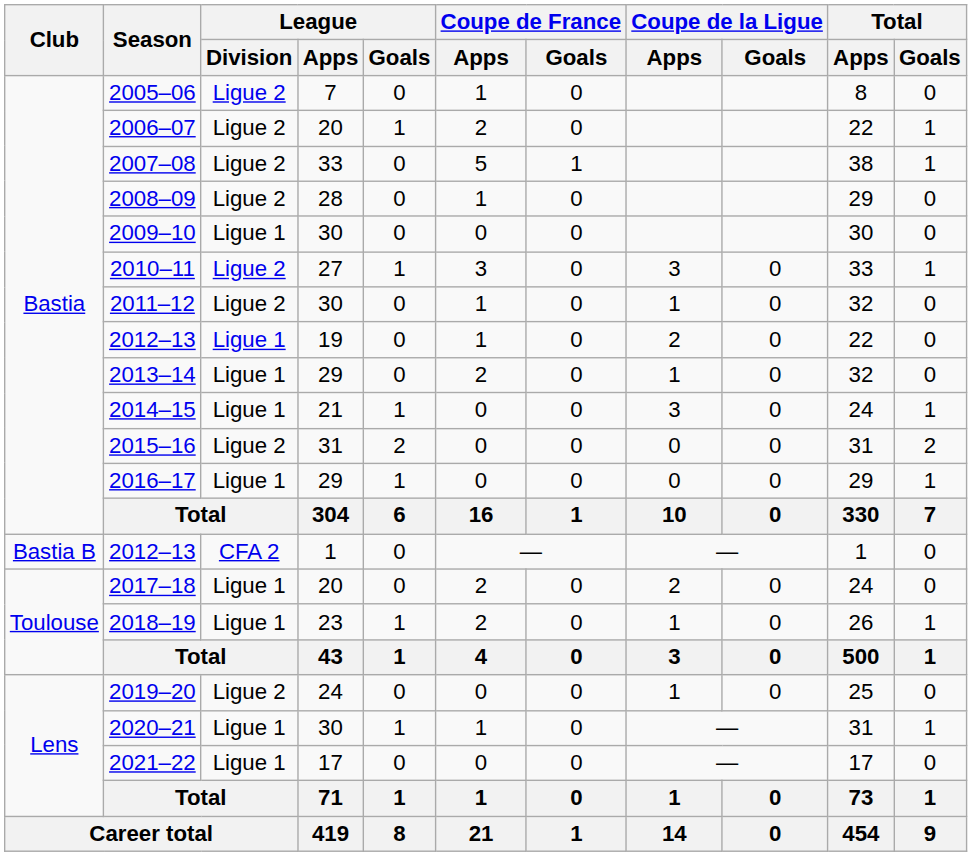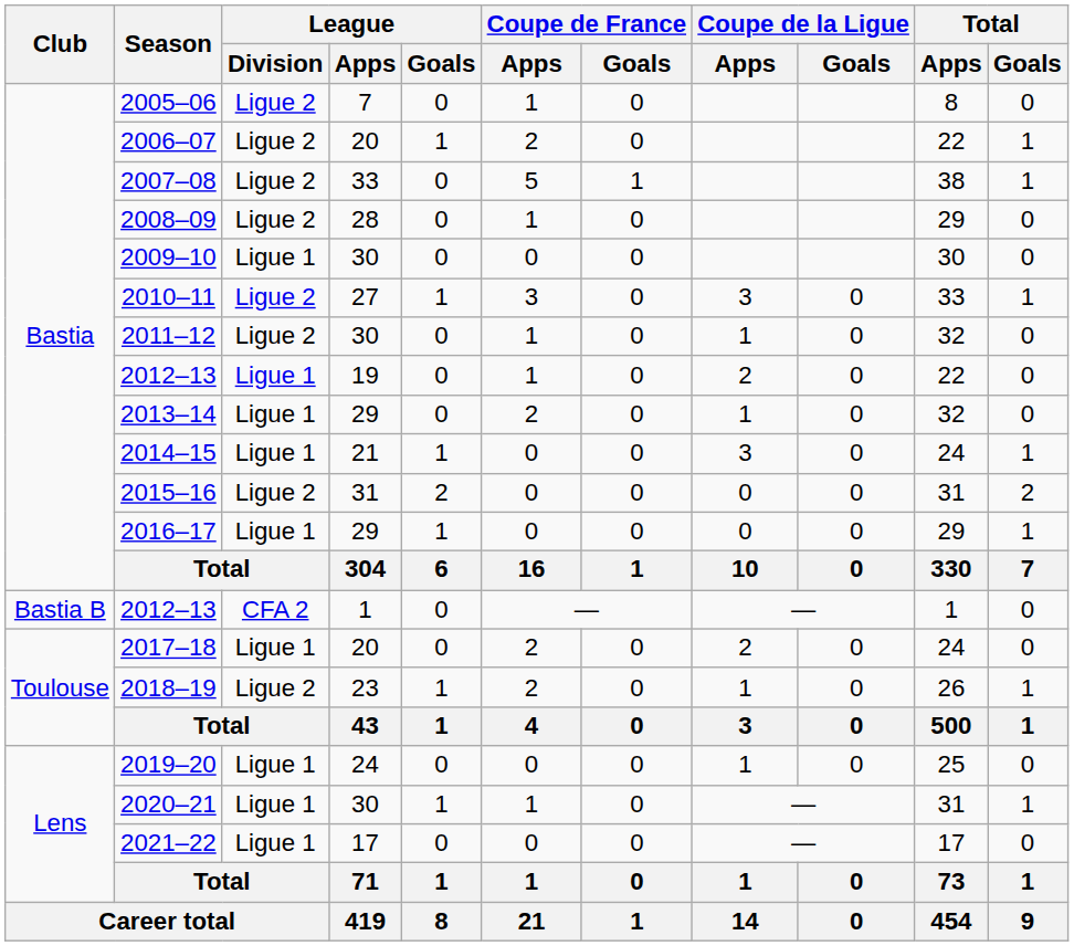2018–19 | League / Division: Ligue 1 -> Ligue 2
2019–20 | League / Division: Ligue 2 -> Ligue 1
